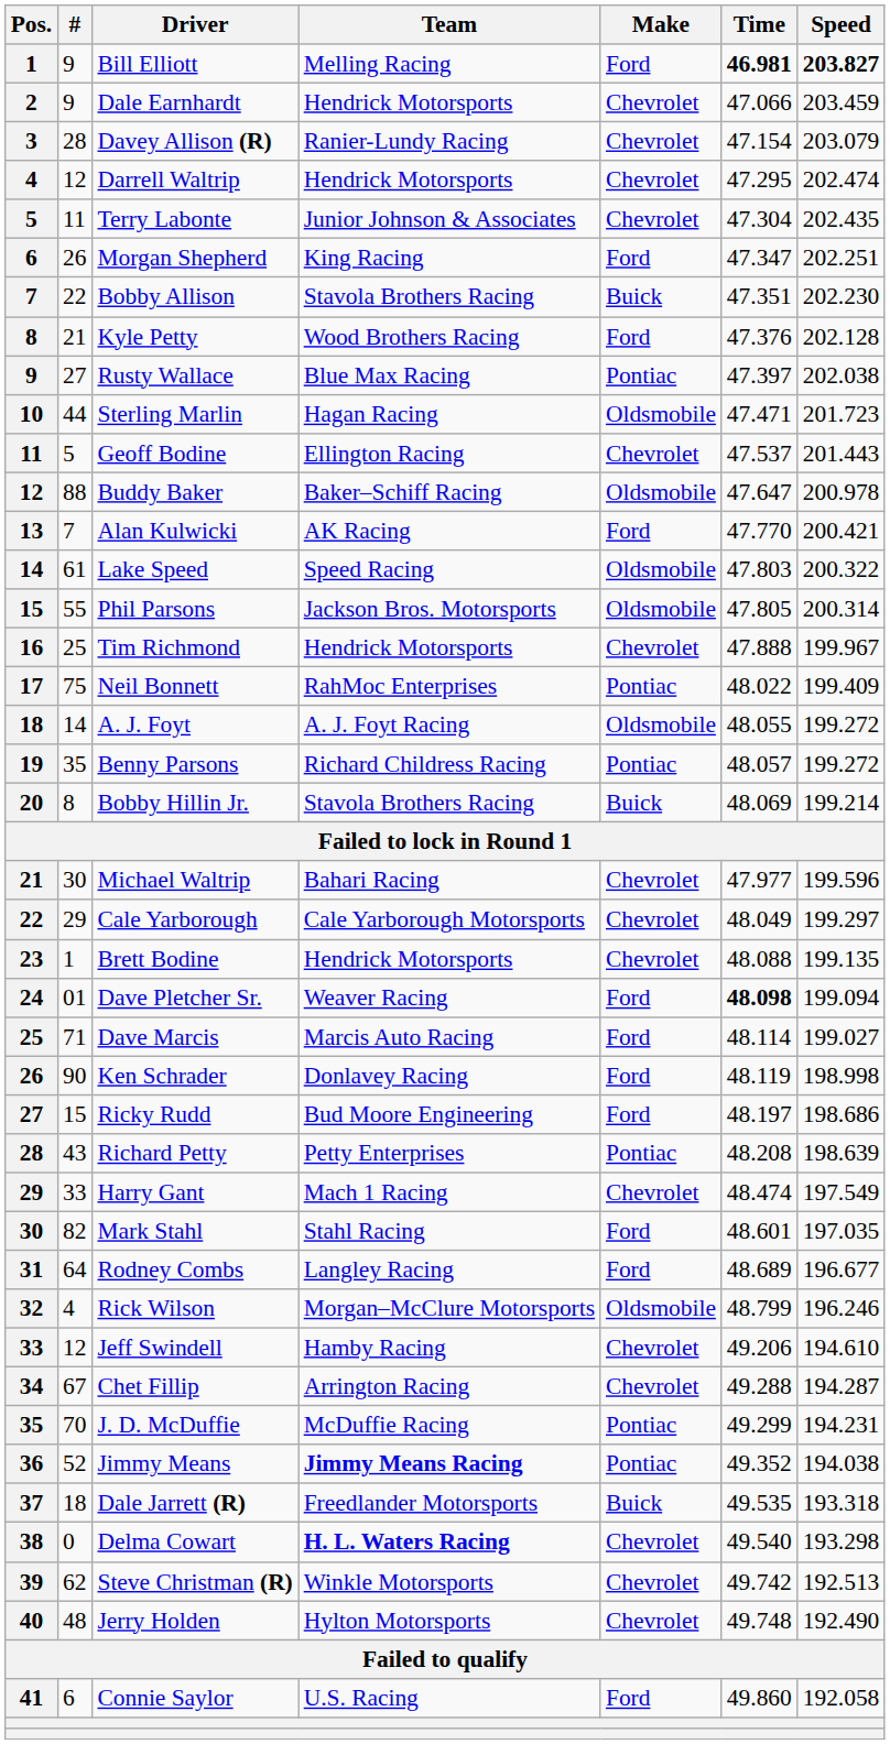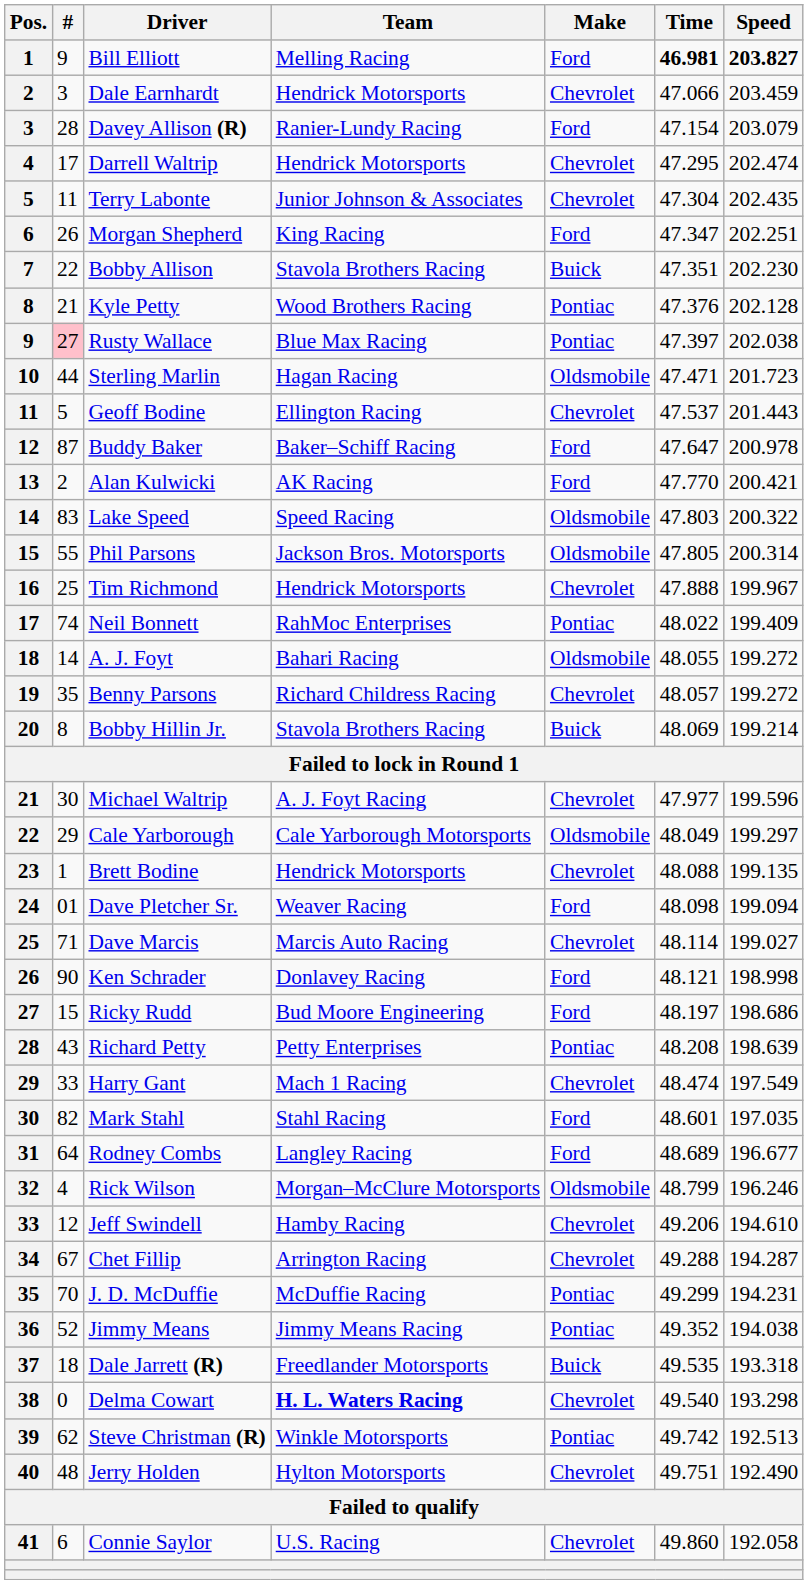Dale Earnhardt | #: 9 -> 3
Davey Allison (R) | Make: Chevrolet -> Ford
Darrell Waltrip | #: 12 -> 17
Kyle Petty | Make: Ford -> Pontiac
Rusty Wallace | #: no background -> pink background
Buddy Baker | #: 88 -> 87
Buddy Baker | Make: Oldsmobile -> Ford
Alan Kulwicki | #: 7 -> 2
Lake Speed | #: 61 -> 83
Neil Bonnett | #: 75 -> 74
A. J. Foyt | Team: A. J. Foyt Racing -> Bahari Racing
Benny Parsons | Make: Pontiac -> Chevrolet
Michael Waltrip | Team: Bahari Racing -> A. J. Foyt Racing
Cale Yarborough | Make: Chevrolet -> Oldsmobile
Dave Pletcher Sr. | Time: bold -> normal
Dave Marcis | Make: Ford -> Chevrolet
Ken Schrader | Time: 48.119 -> 48.121
Jimmy Means | Team: bold -> normal
Steve Christman (R) | Make: Chevrolet -> Pontiac
Jerry Holden | Time: 49.748 -> 49.751
Connie Saylor | Make: Ford -> Chevrolet
